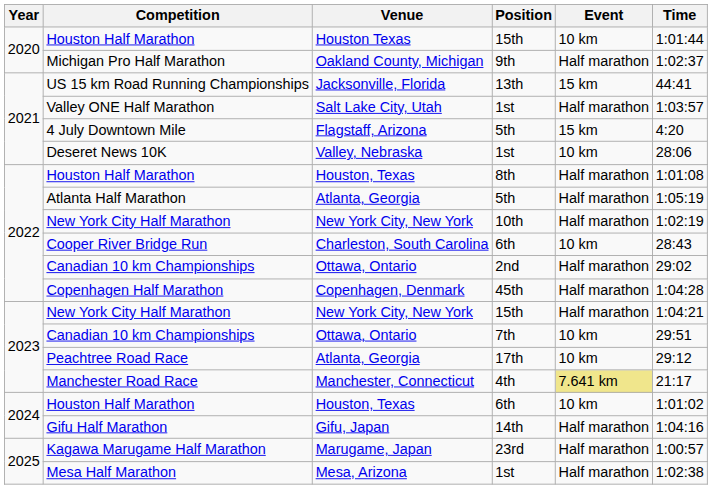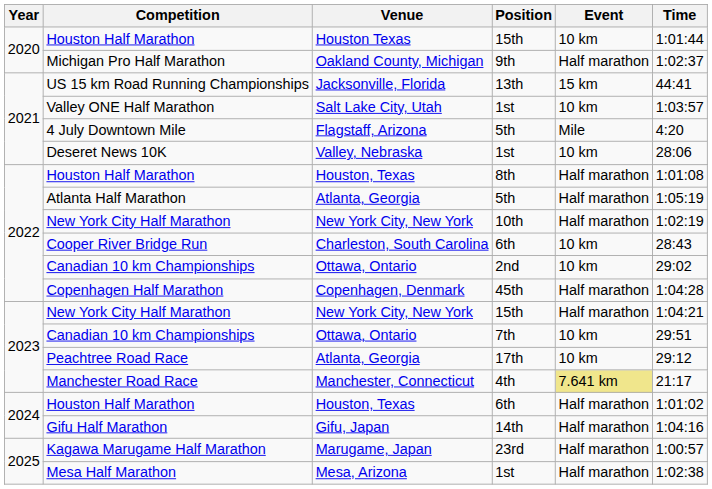Valley ONE Half Marathon | Event: Half marathon -> 10 km
4 July Downtown Mile | Event: 15 km -> Mile
Canadian 10 km Championships / 2nd | Event: Half marathon -> 10 km
Houston Half Marathon / 6th | Event: 10 km -> Half marathon
